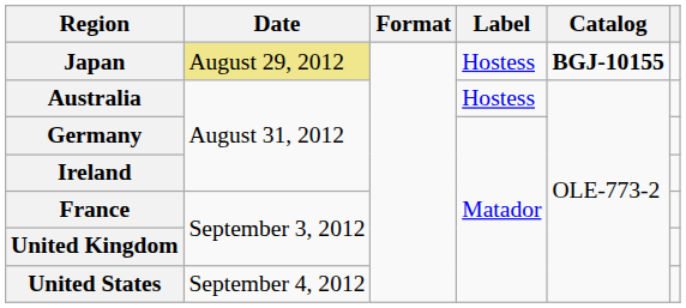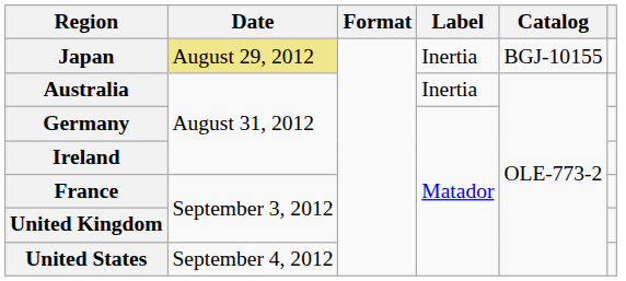Japan | Label: Hostess -> Inertia
Japan | Catalog: bold -> normal
Australia | Label: Hostess -> Inertia
